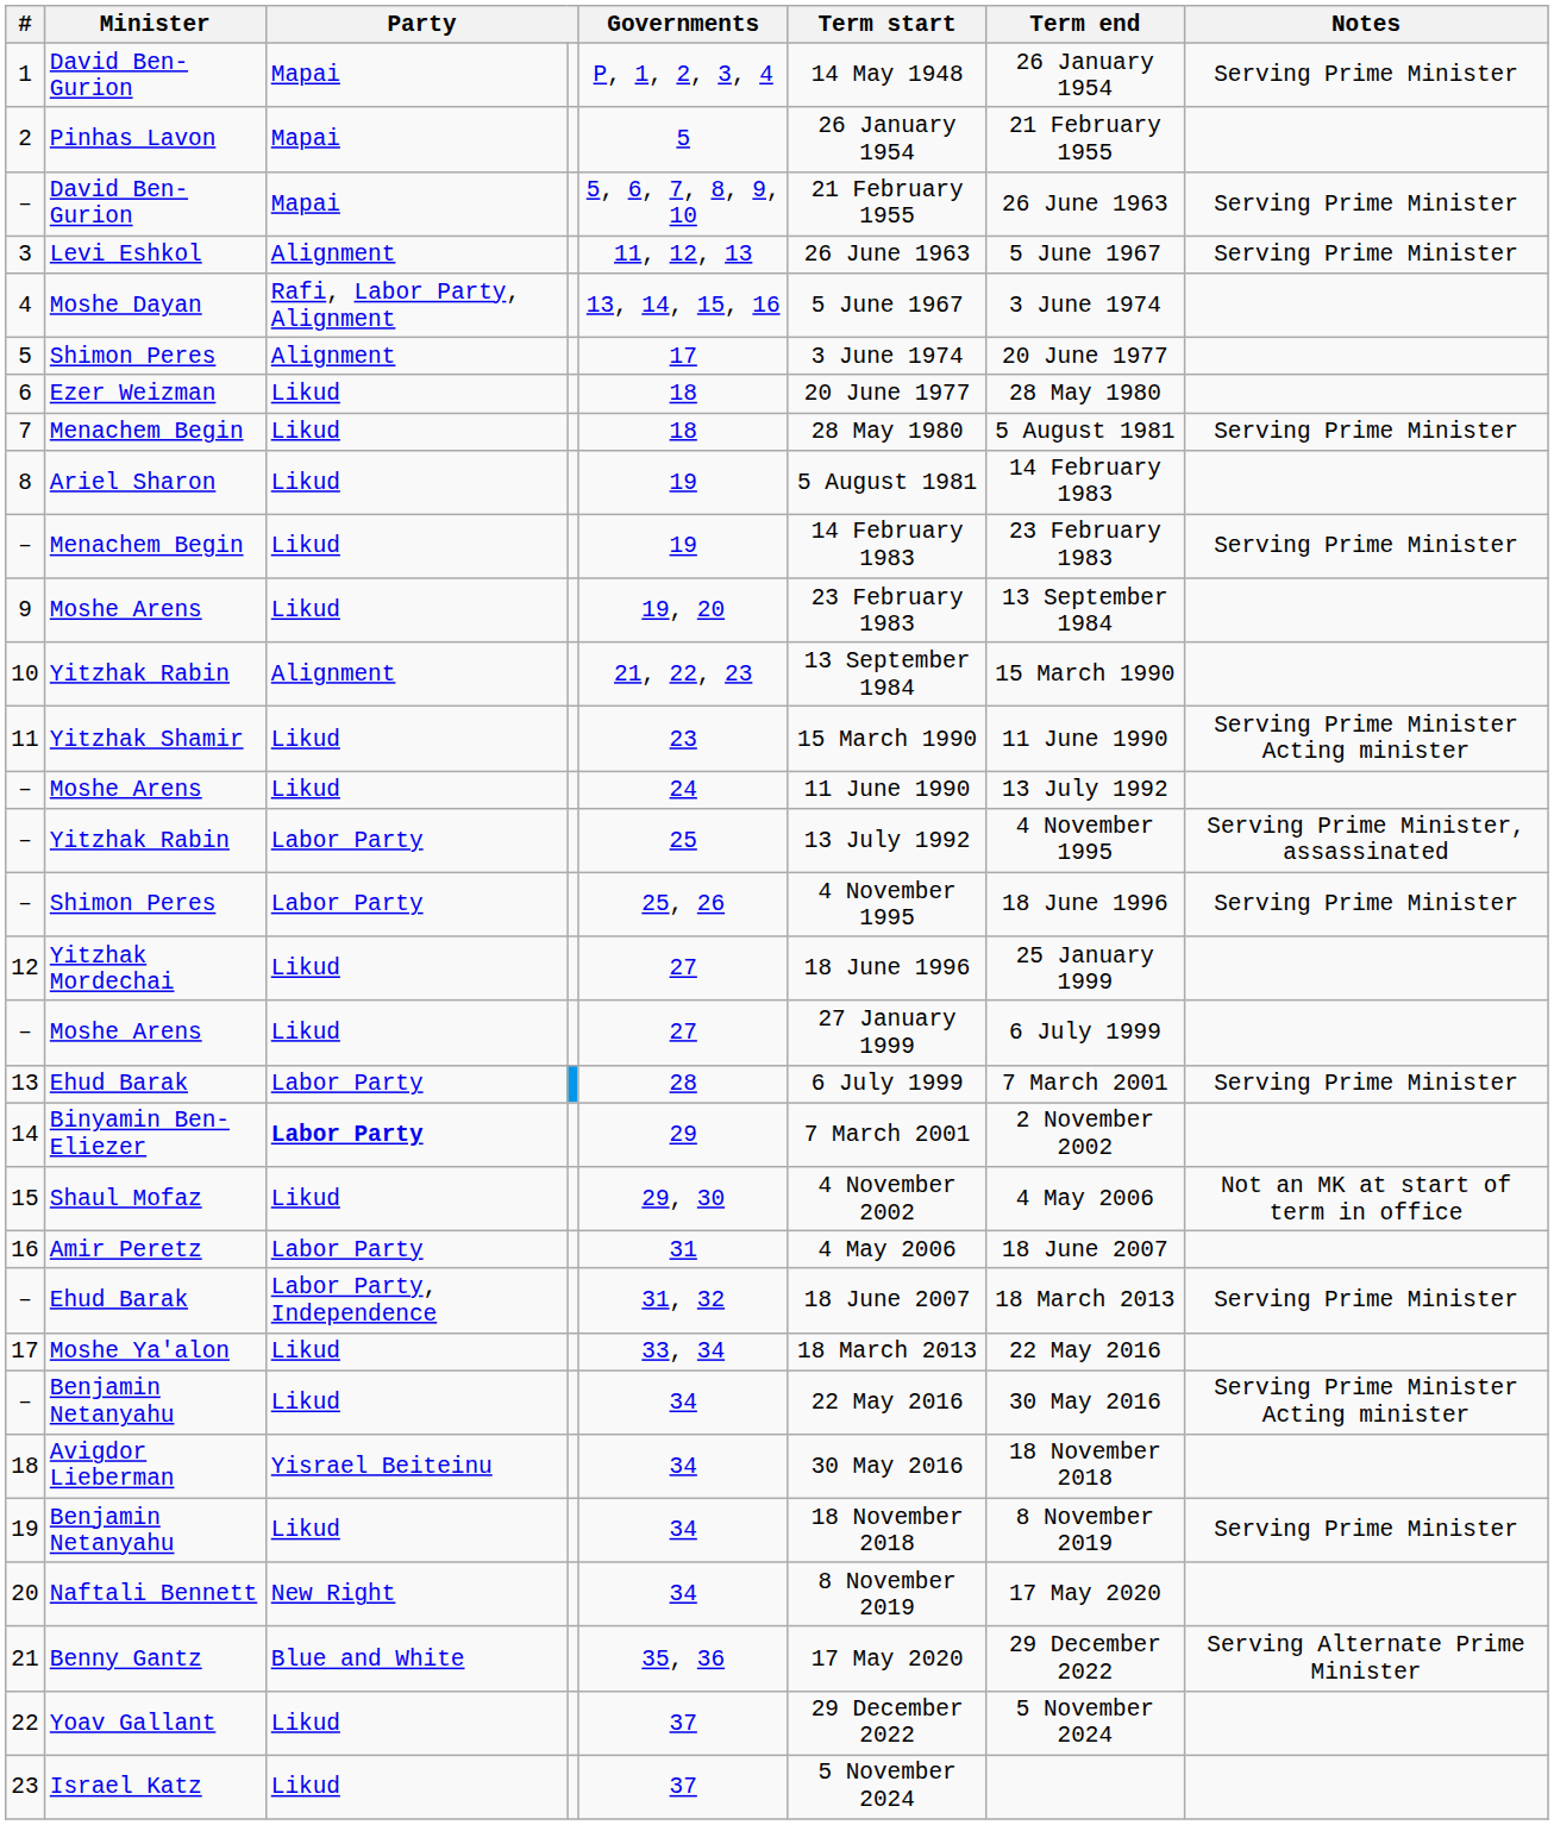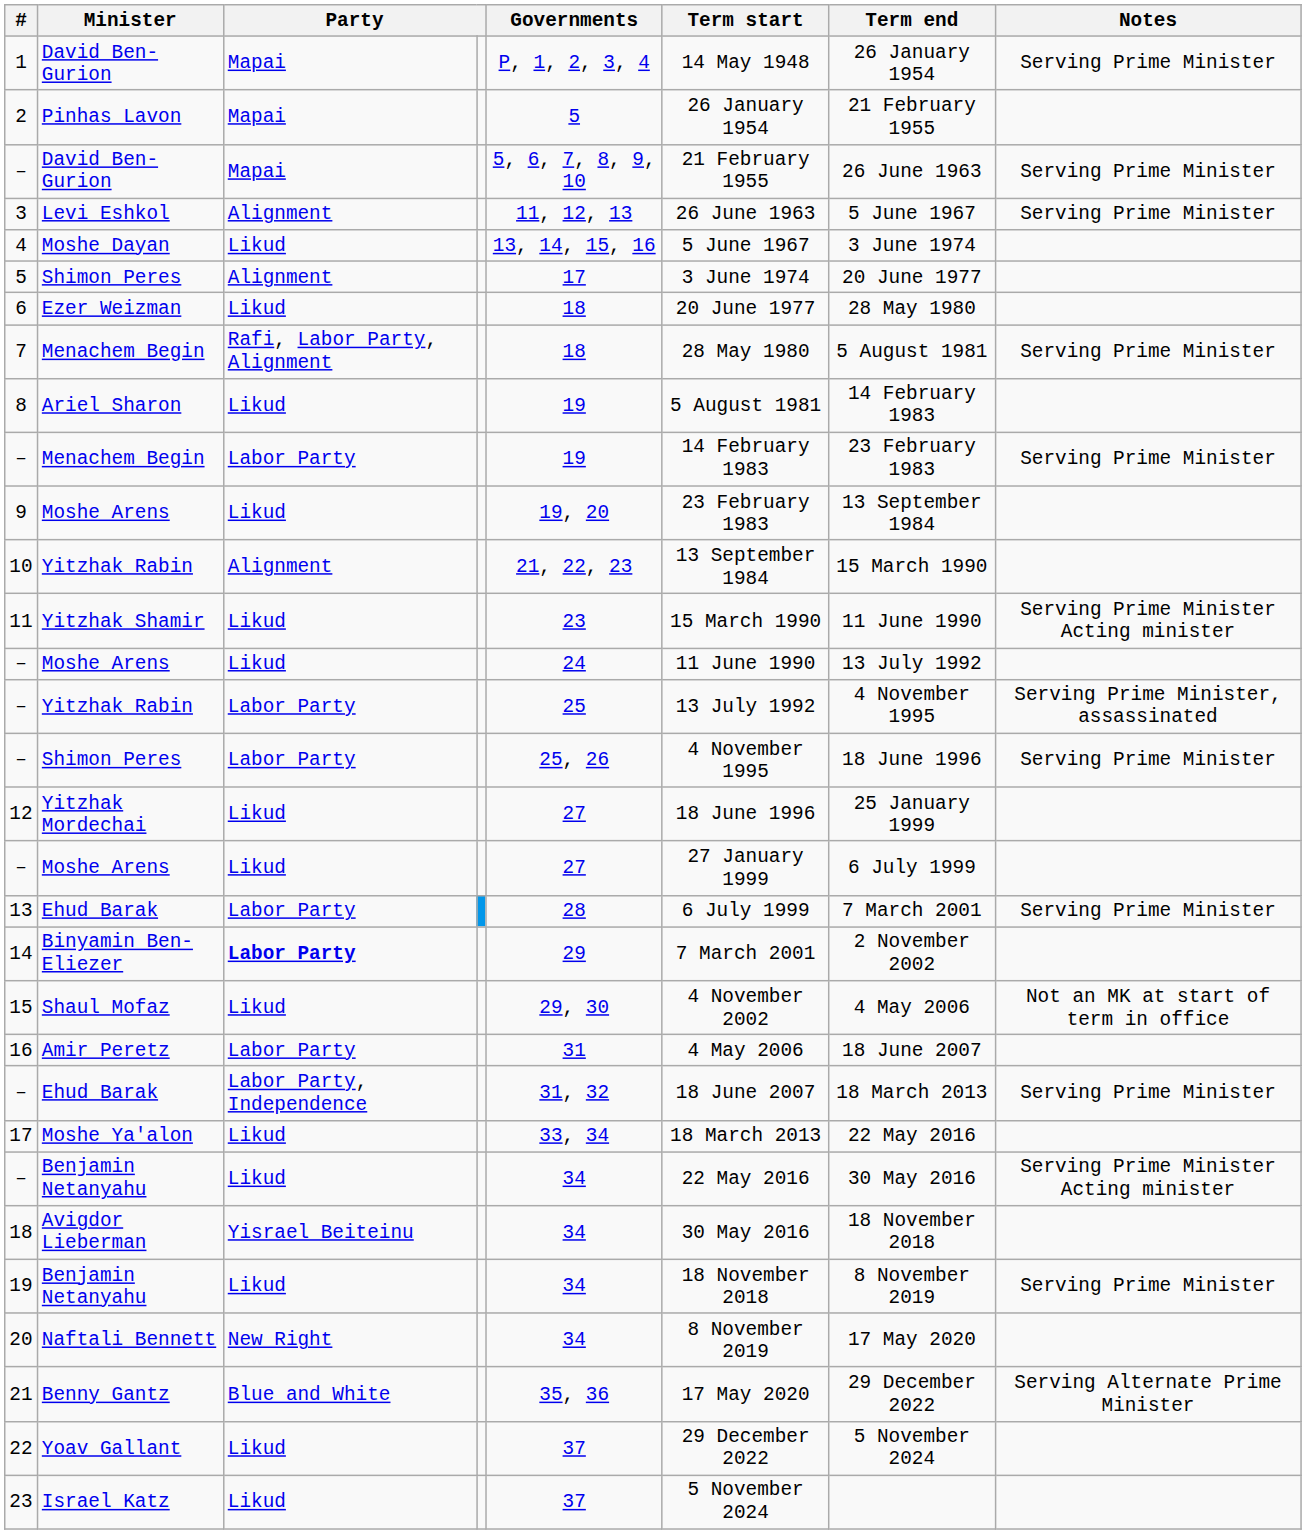4 | column 3: Rafi, Labor Party, Alignment -> Likud
7 | column 3: Likud -> Rafi, Labor Party, Alignment
– / Menachem Begin | column 3: Likud -> Labor Party
